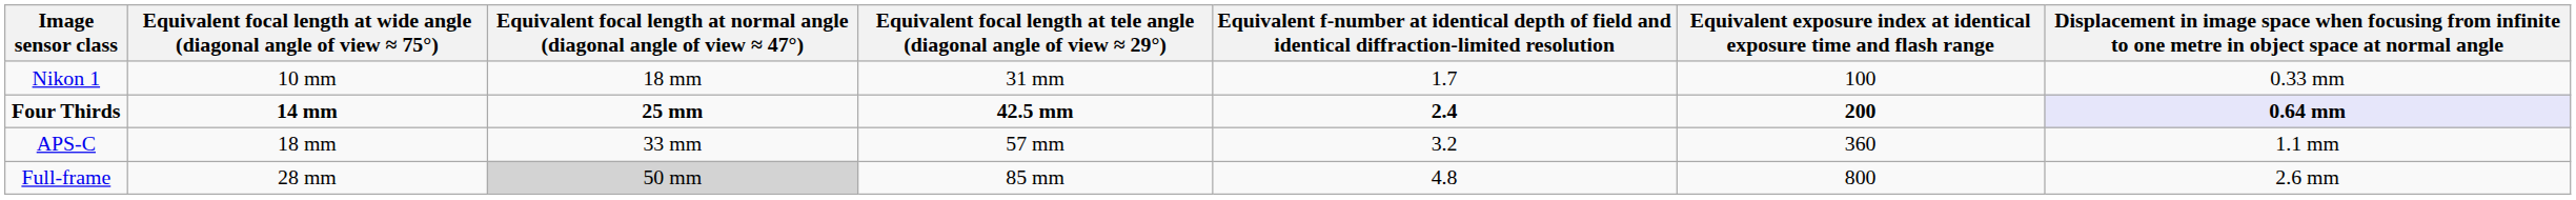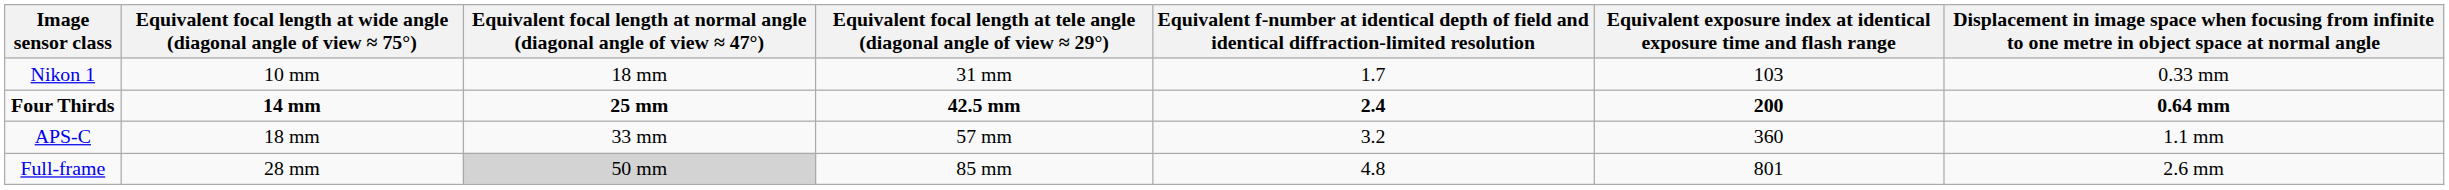Nikon 1 | column 6: 100 -> 103
Four Thirds | column 7: lavender background -> no background
Full-frame | column 6: 800 -> 801
